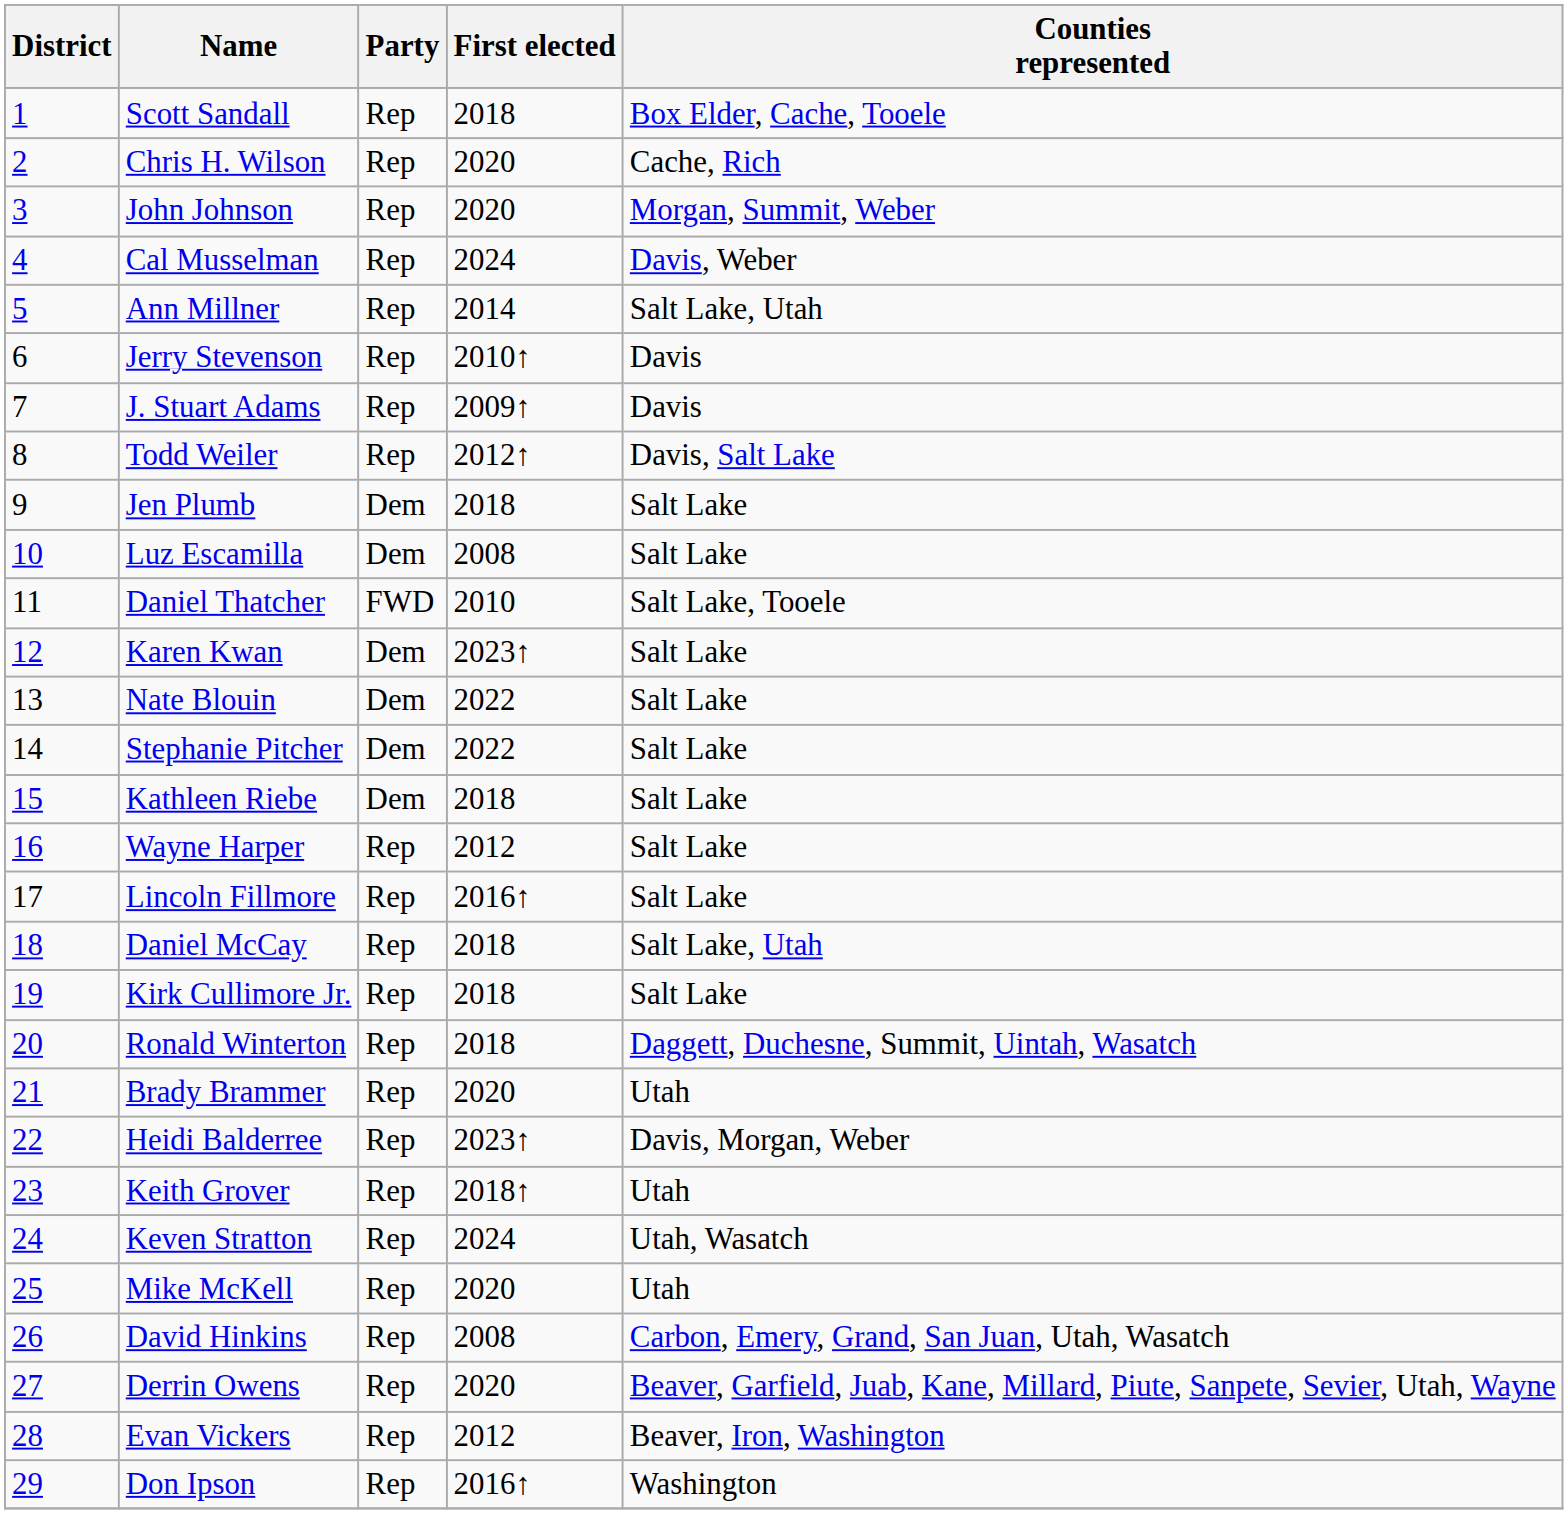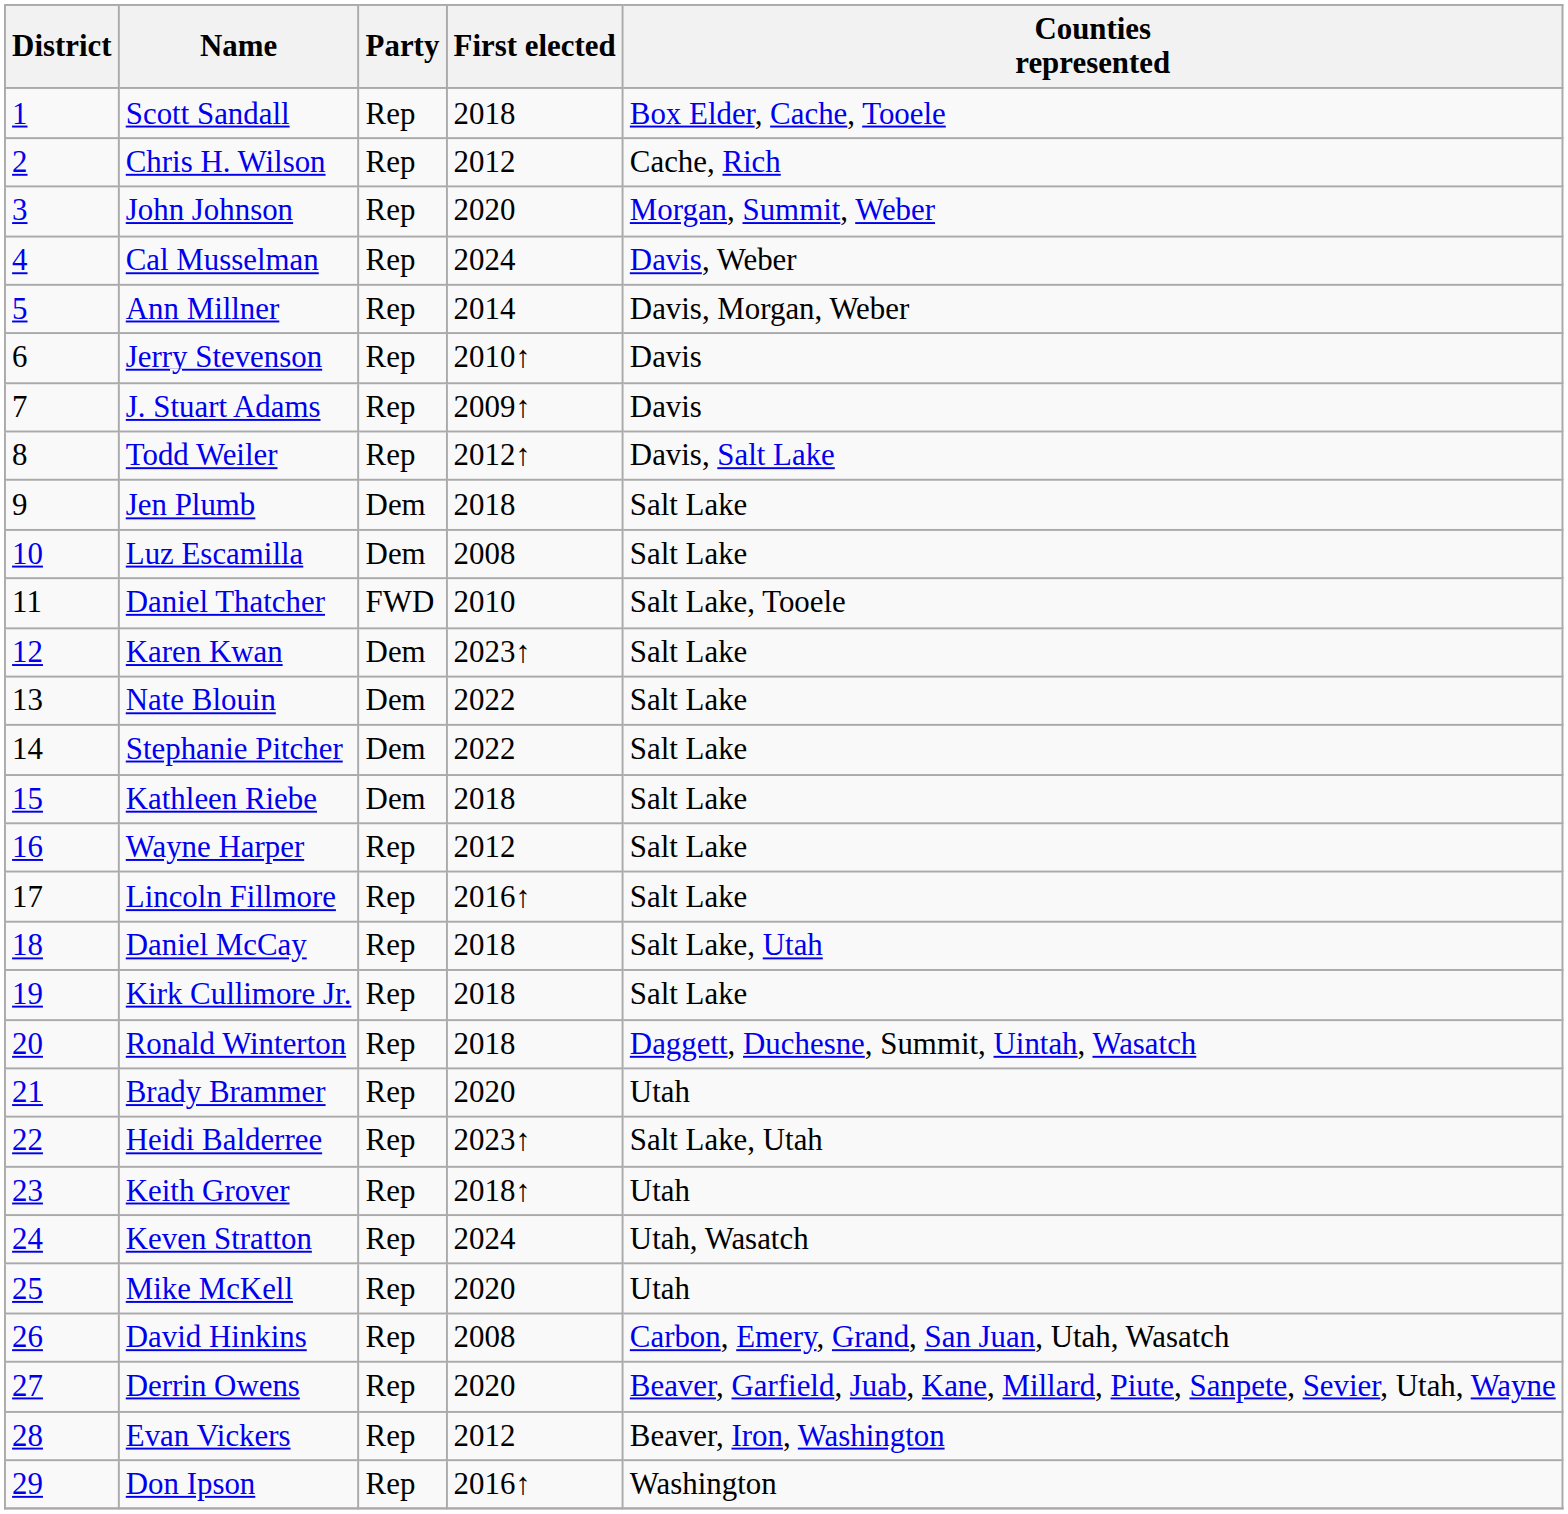Chris H. Wilson | First elected: 2020 -> 2012
Ann Millner | Counties represented: Salt Lake, Utah -> Davis, Morgan, Weber
Heidi Balderree | Counties represented: Davis, Morgan, Weber -> Salt Lake, Utah
